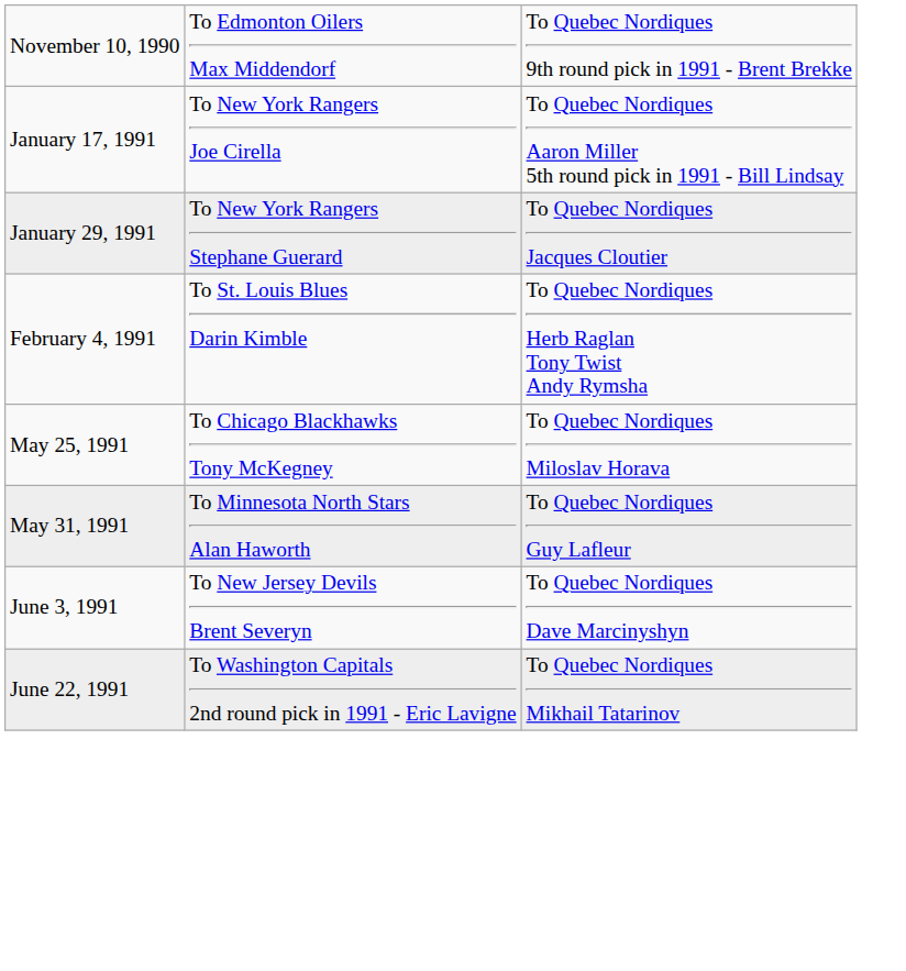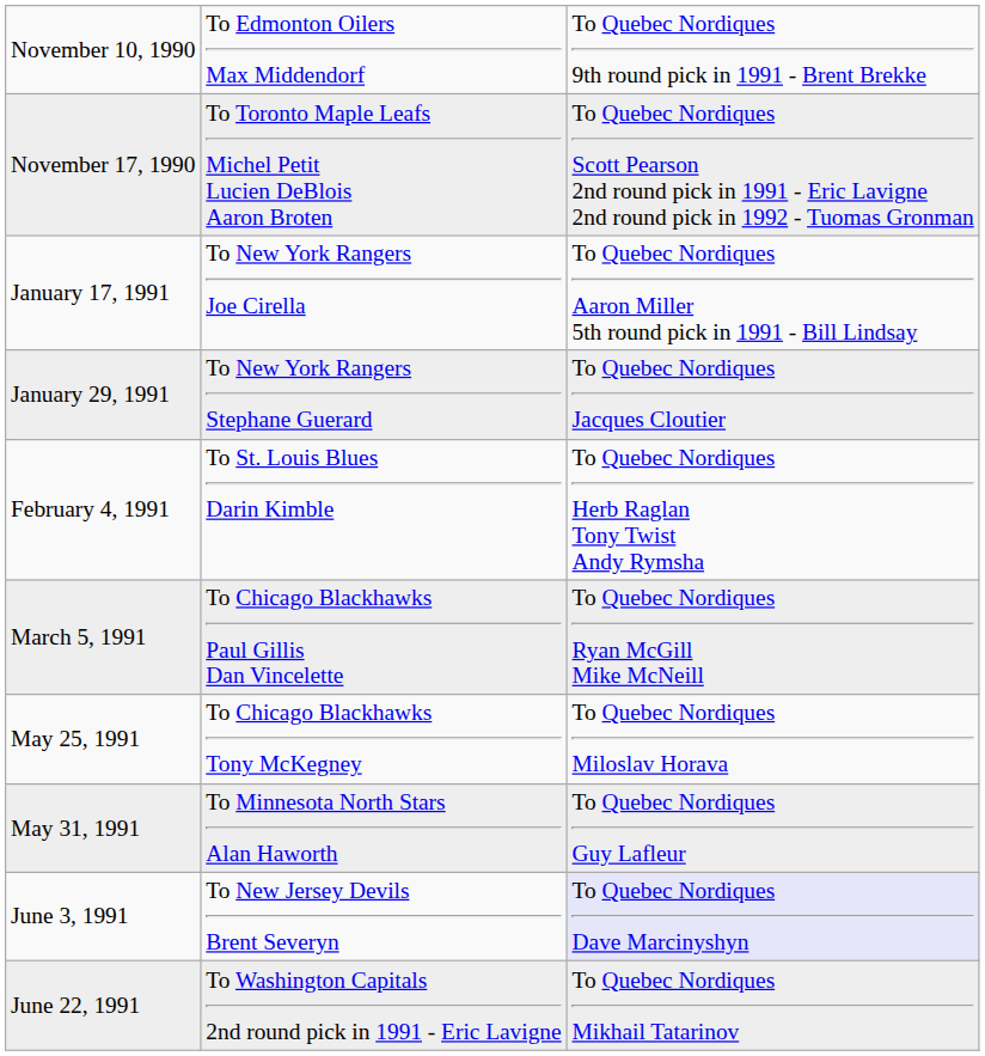+ row: November 17, 1990 | To Toronto Maple Leafs Michel Petit Lucien DeBlois Aaron Broten | To Quebec Nordiques Scott Pearson 2nd round pick in 1991 - Eric Lavigne 2nd round pick in 1992 - Tuomas Gronman
+ row: March 5, 1991 | To Chicago Blackhawks Paul Gillis Dan Vincelette | To Quebec Nordiques Ryan McGill Mike McNeill
June 3, 1991 | column 3: no background -> lavender background
